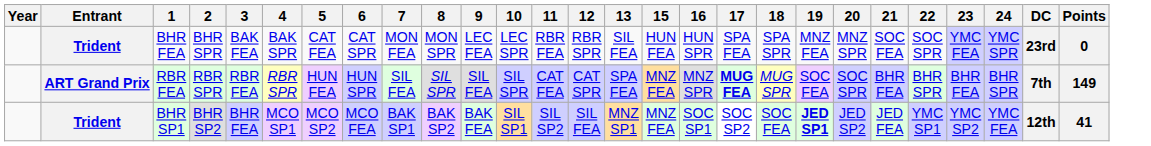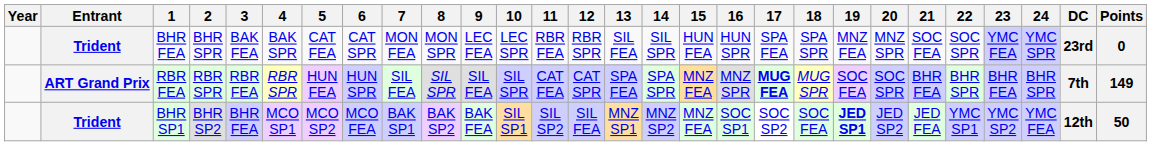+ column: 14 | SIL SPR | SPA SPR | MNZ SP2
BHR SP1 | Points: 41 -> 50
